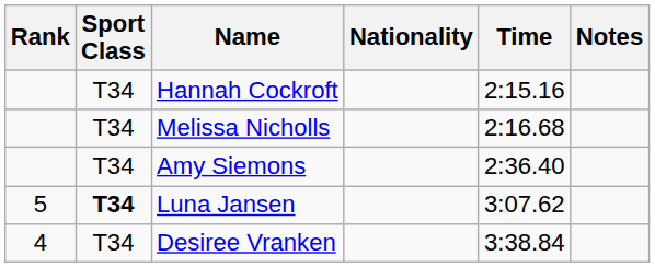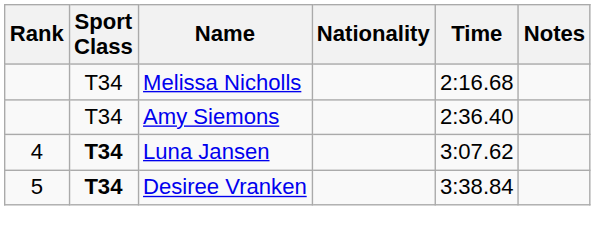- row: T34 | Hannah Cockroft | 2:15.16
Luna Jansen | Rank: 5 -> 4
Desiree Vranken | Rank: 4 -> 5
Desiree Vranken | Sport Class: normal -> bold
